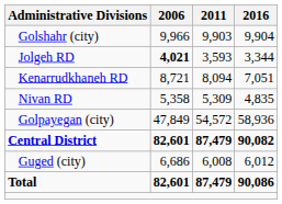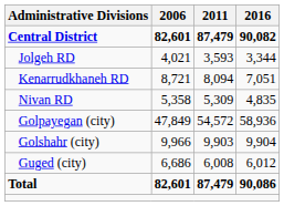rows swapped: Central District <-> Golshahr (city)
Jolgeh RD | 2006: bold -> normal
